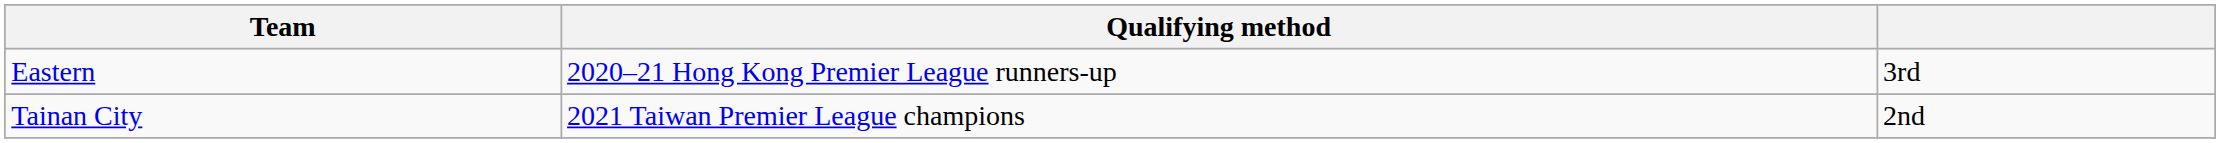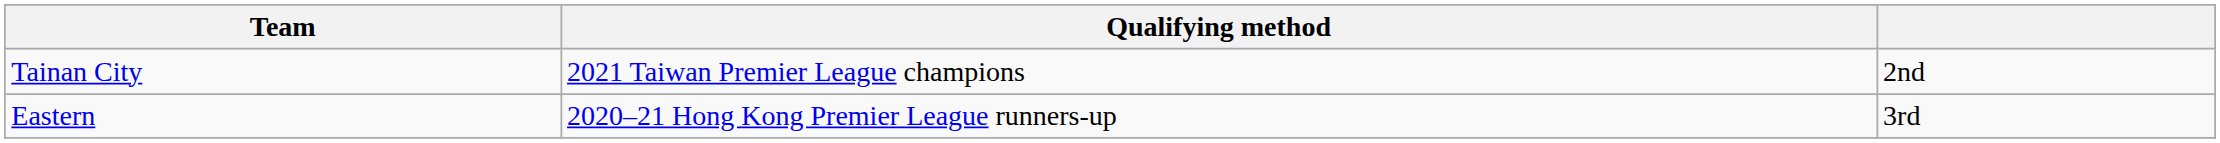rows swapped: Eastern <-> Tainan City
